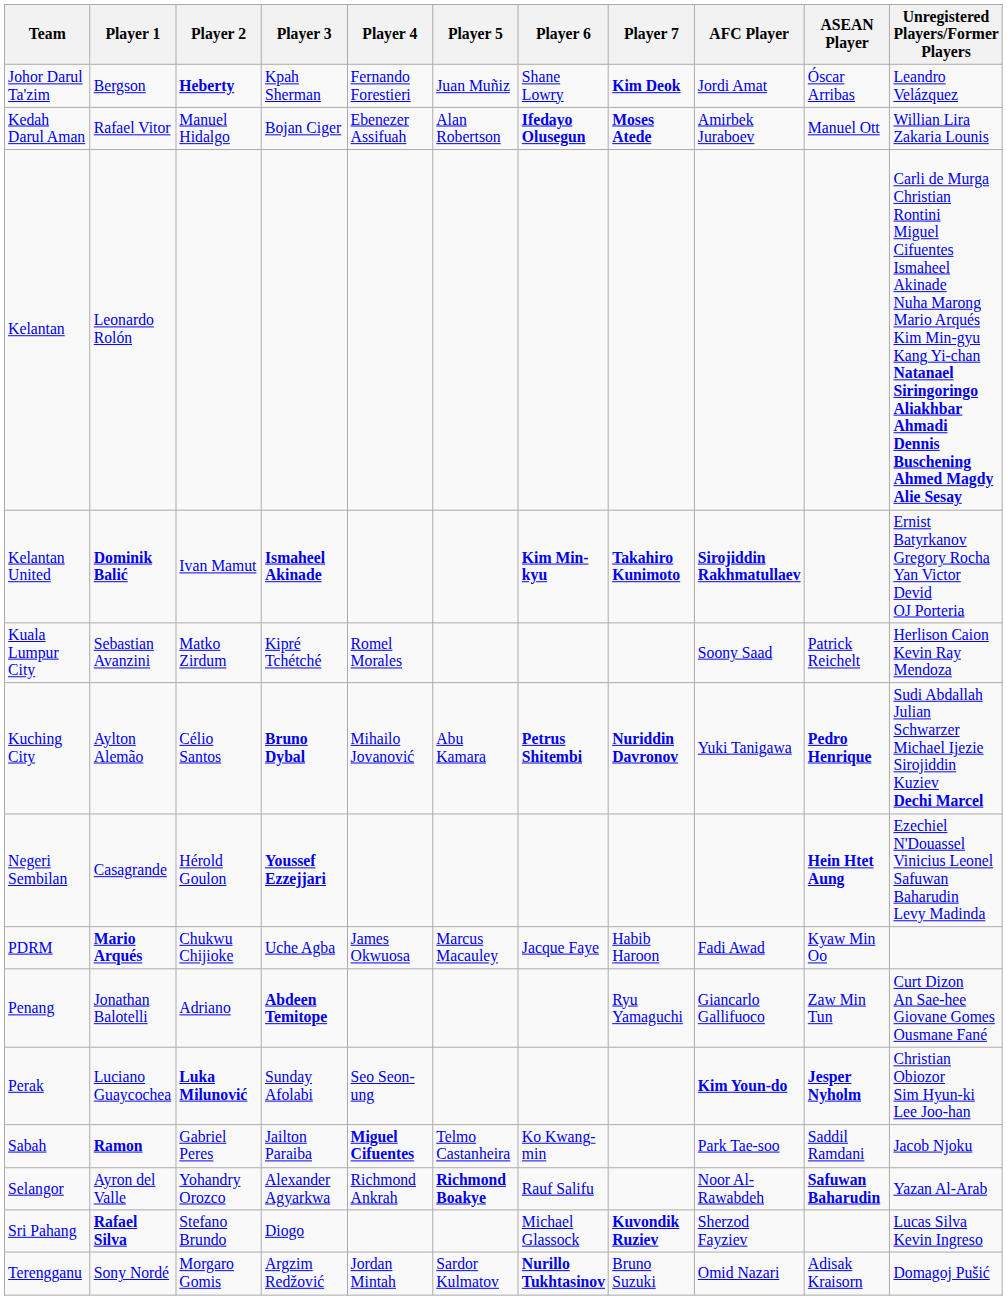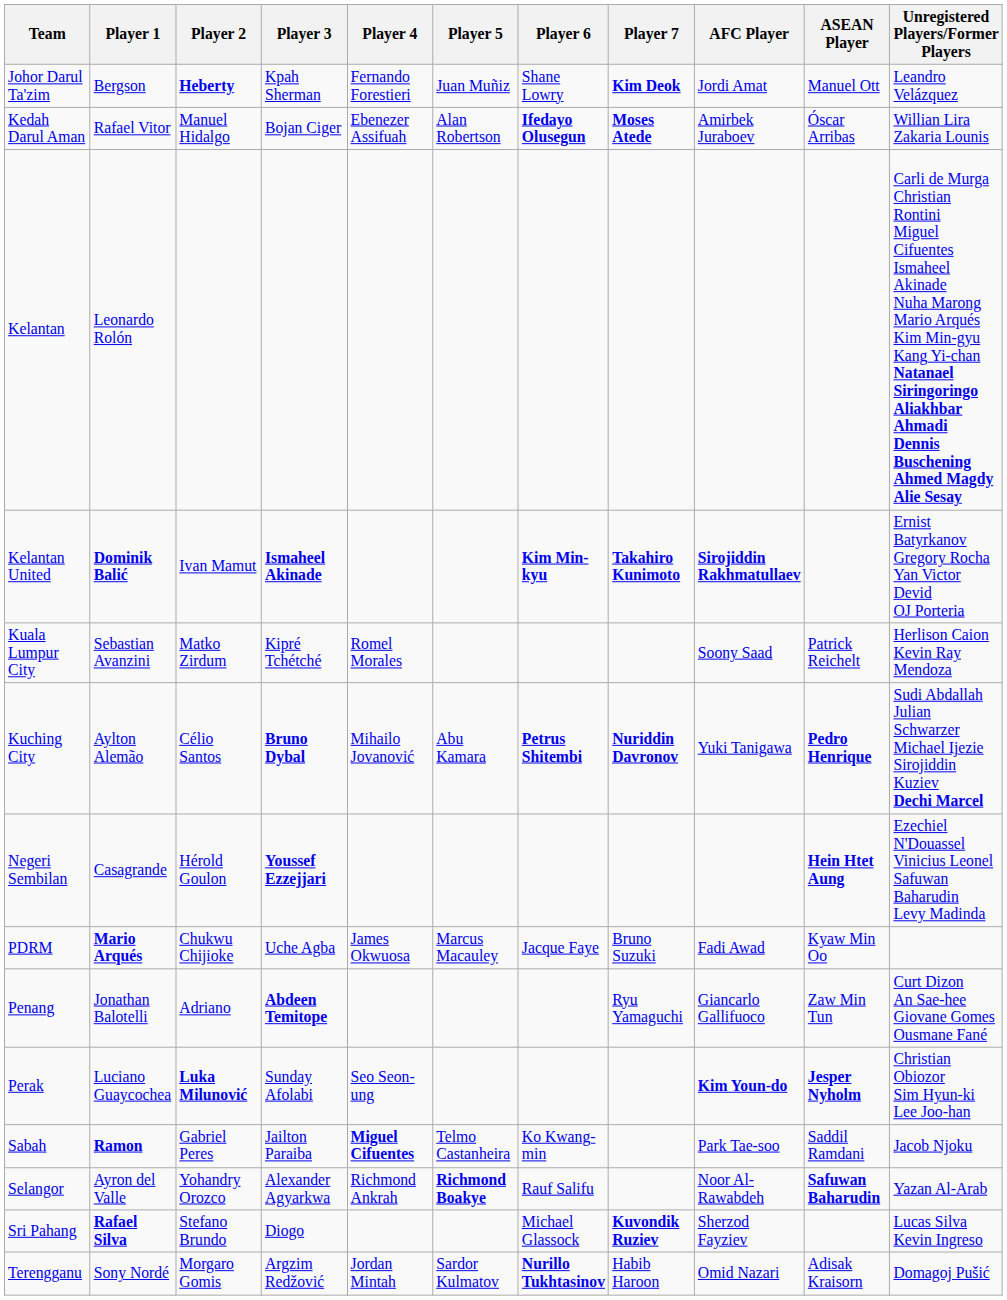Johor Darul Ta'zim | ASEAN Player: Óscar Arribas -> Manuel Ott
Kedah Darul Aman | ASEAN Player: Manuel Ott -> Óscar Arribas
PDRM | Player 7: Habib Haroon -> Bruno Suzuki
Terengganu | Player 7: Bruno Suzuki -> Habib Haroon
